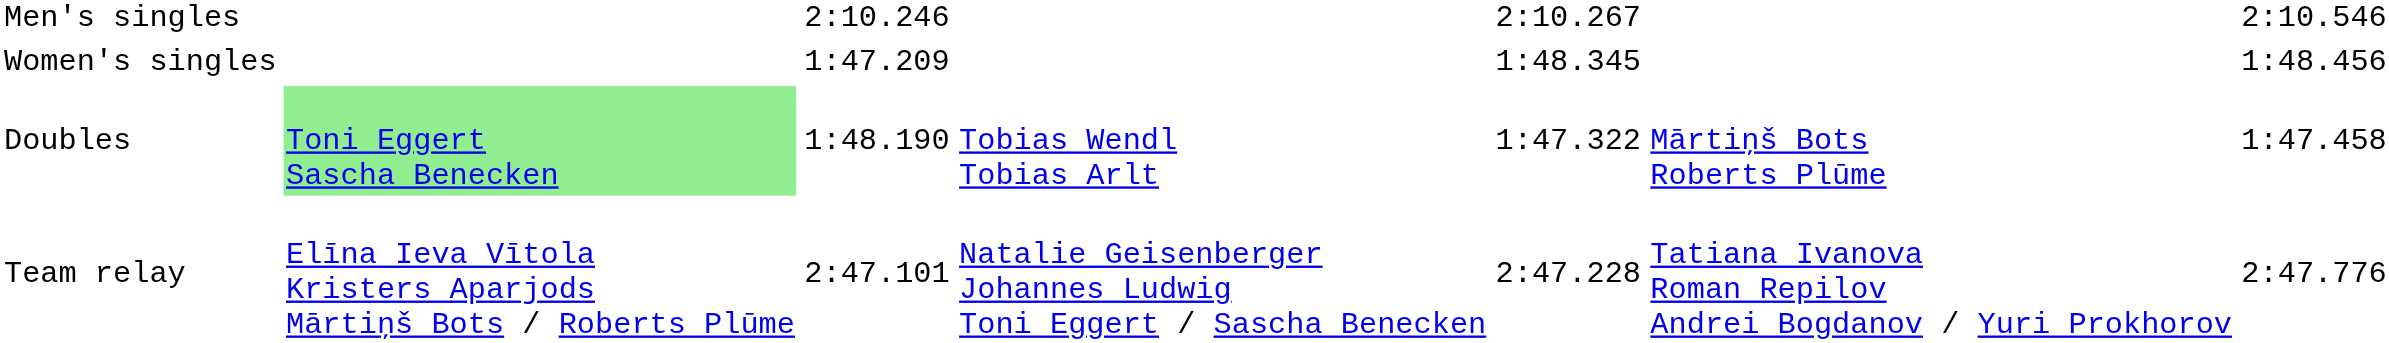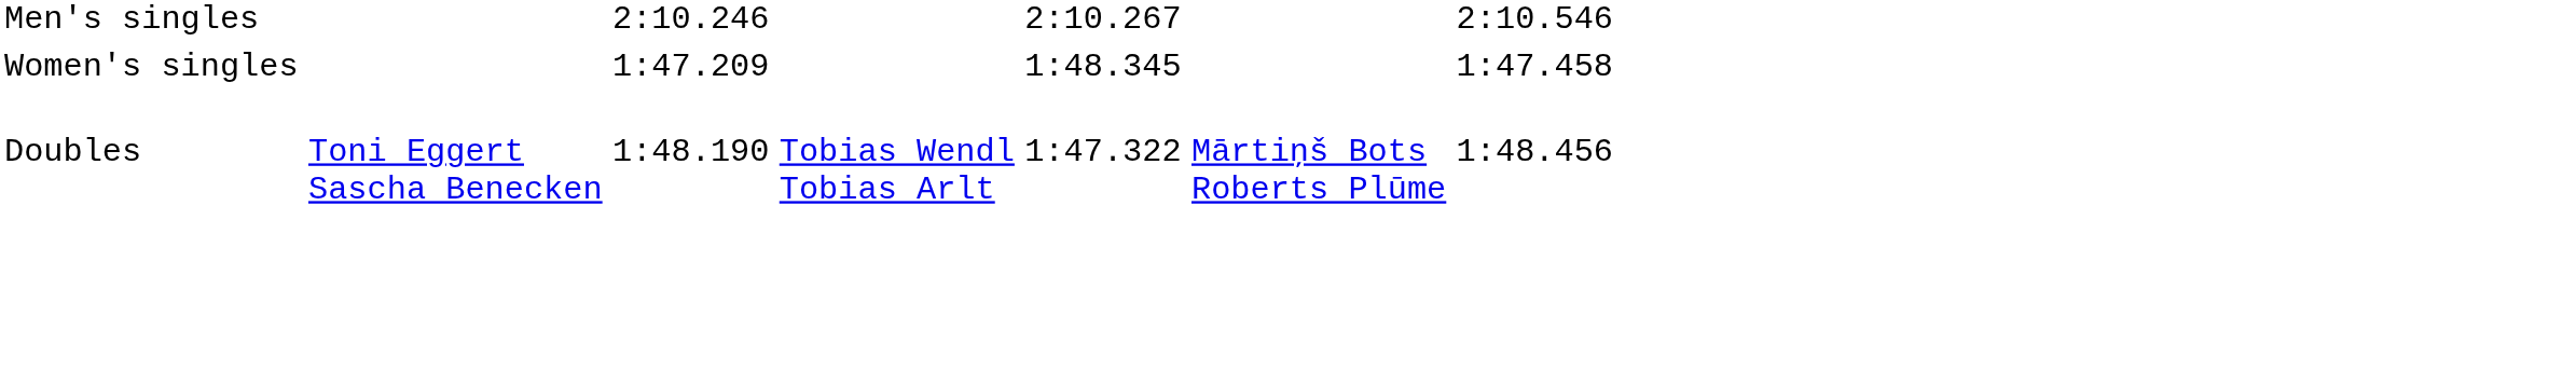Women's singles | column 7: 1:48.456 -> 1:47.458
Doubles | column 2: lightgreen background -> no background
Doubles | column 7: 1:47.458 -> 1:48.456
- row: Team relay | Elīna Ieva Vītola Kristers Aparjods Mārtiņš Bots / Roberts Plūme | 2:47.101 | Natalie Geisenberger Johannes Ludwig Toni Eggert / Sascha Benecken | 2:47.228 | Tatiana Ivanova Roman Repilov Andrei Bogdanov / Yuri Prokhorov | 2:47.776
